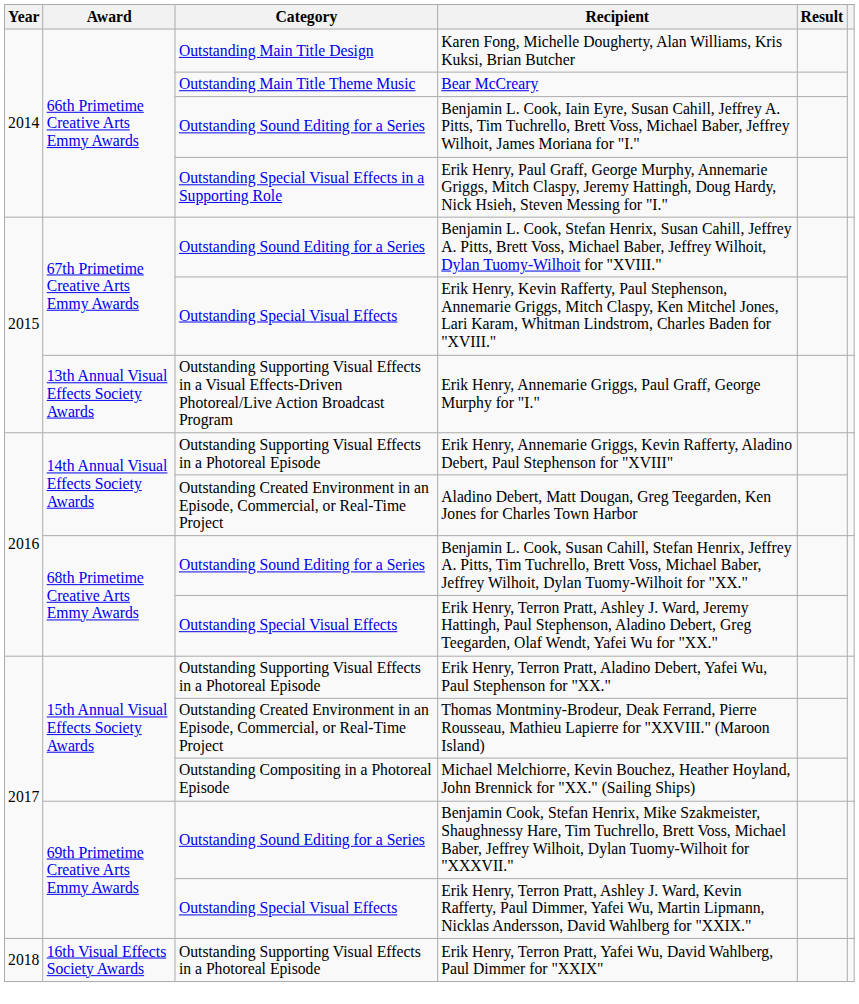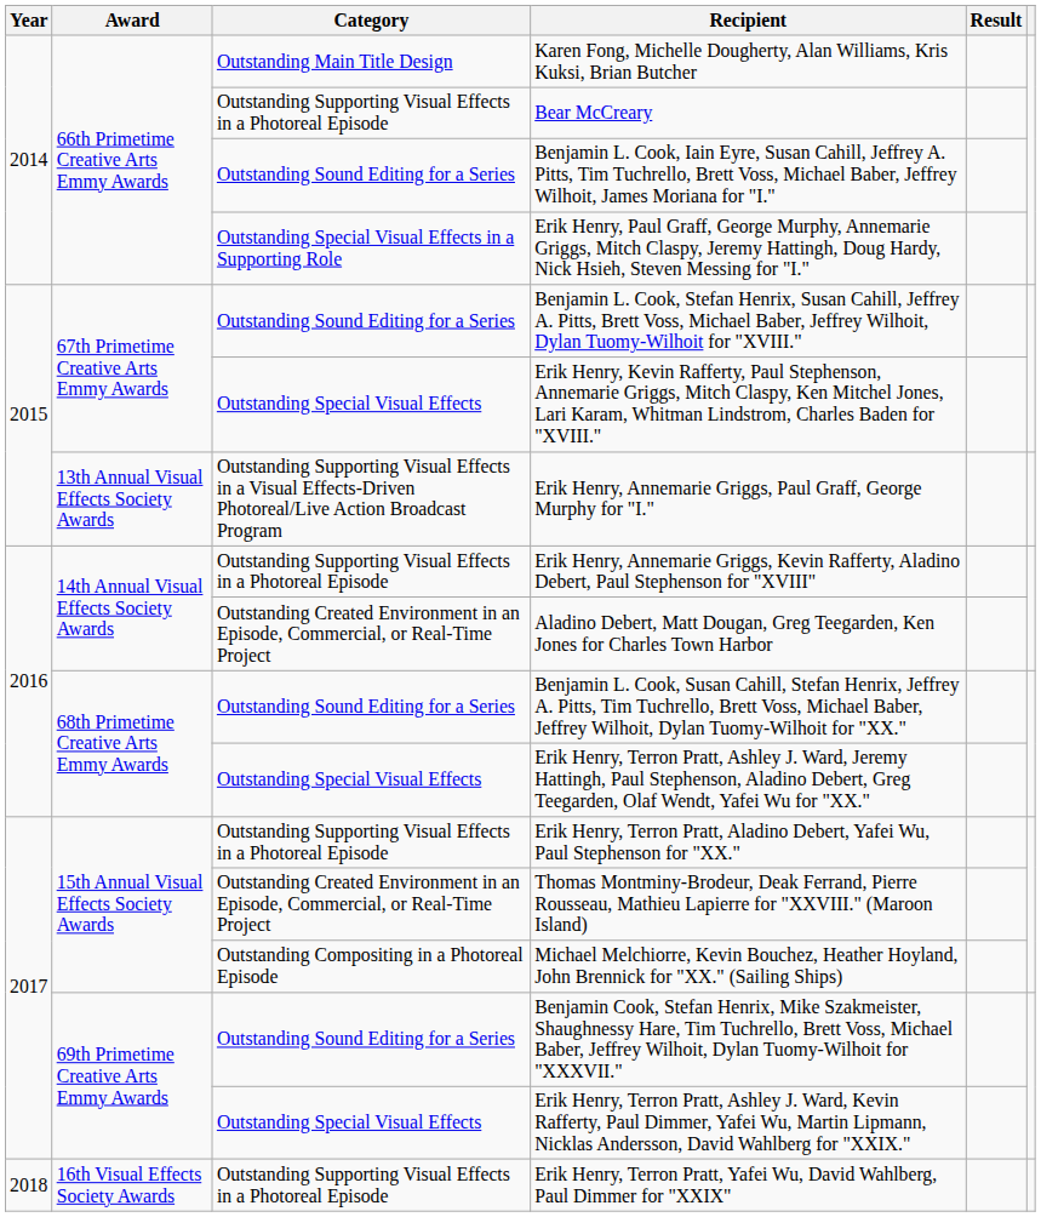Bear McCreary | Category: Outstanding Main Title Theme Music -> Outstanding Supporting Visual Effects in a Photoreal Episode
